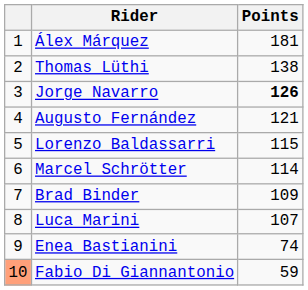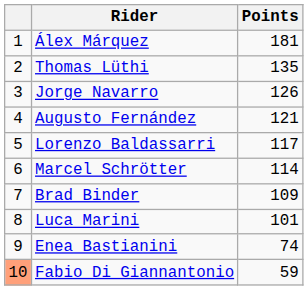Thomas Lüthi | Points: 138 -> 135
Jorge Navarro | Points: bold -> normal
Lorenzo Baldassarri | Points: 115 -> 117
Luca Marini | Points: 107 -> 101
